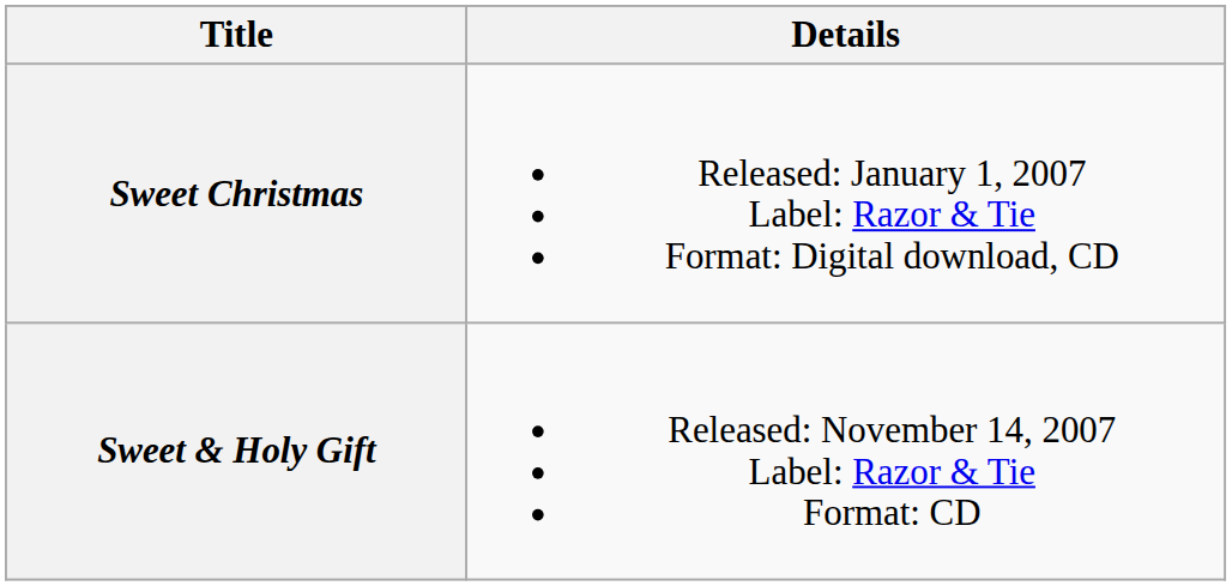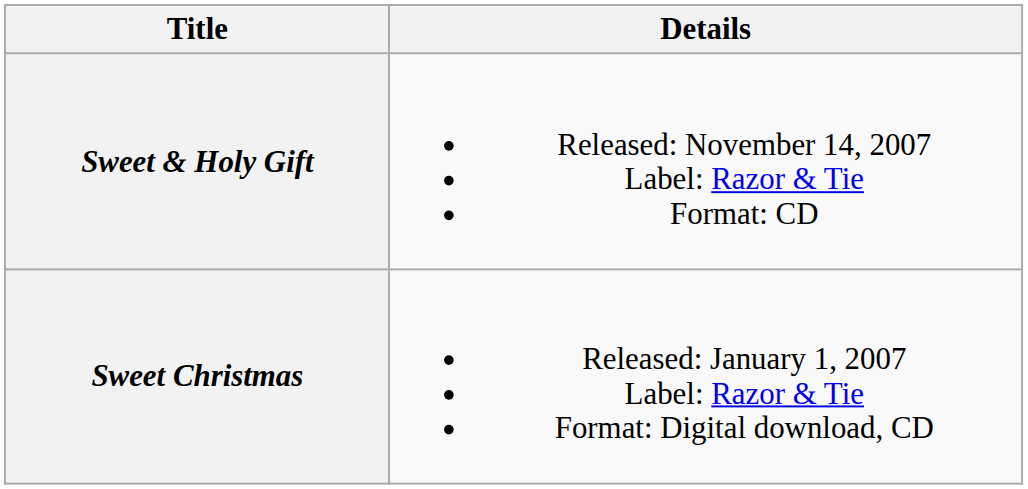rows swapped: Sweet Christmas <-> Sweet & Holy Gift
